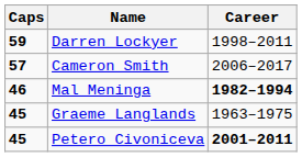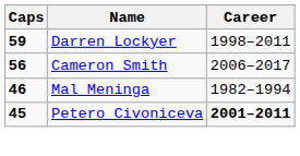Cameron Smith | Caps: 57 -> 56
Mal Meninga | Career: bold -> normal
- row: 45 | Graeme Langlands | 1963–1975
